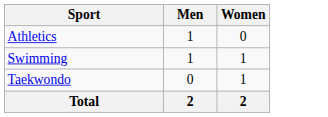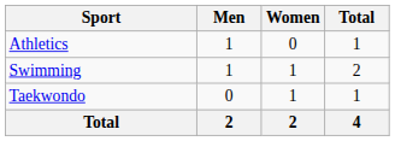+ column: Total | 1 | 2 | 1 | 4
